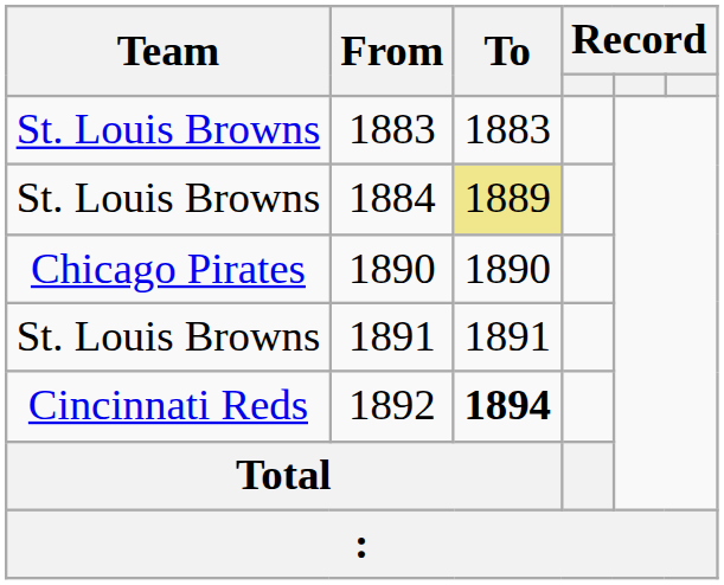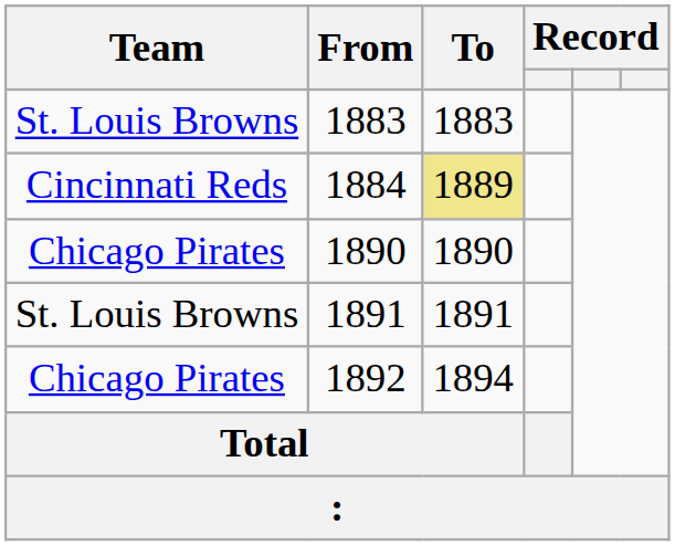1884 | Team: St. Louis Browns -> Cincinnati Reds
1892 | Team: Cincinnati Reds -> Chicago Pirates
1892 | To: bold -> normal
